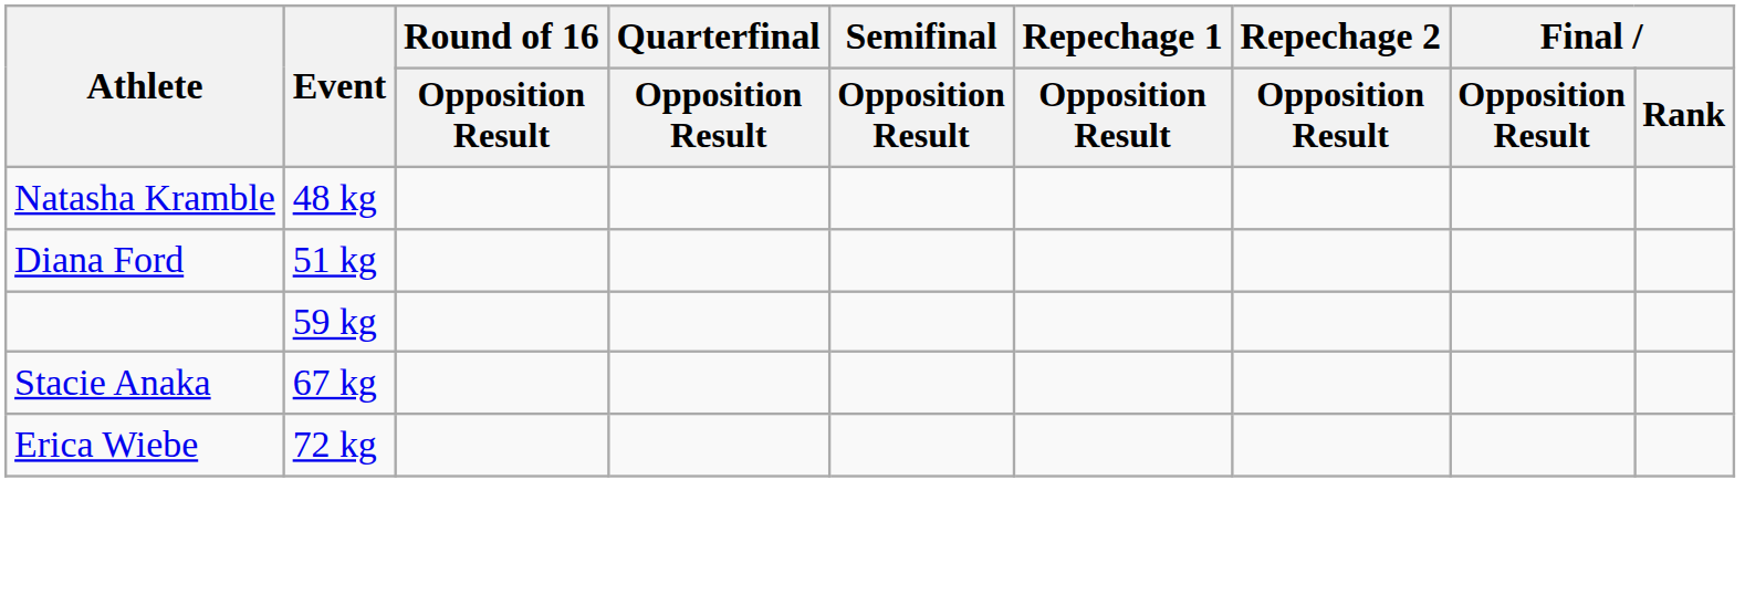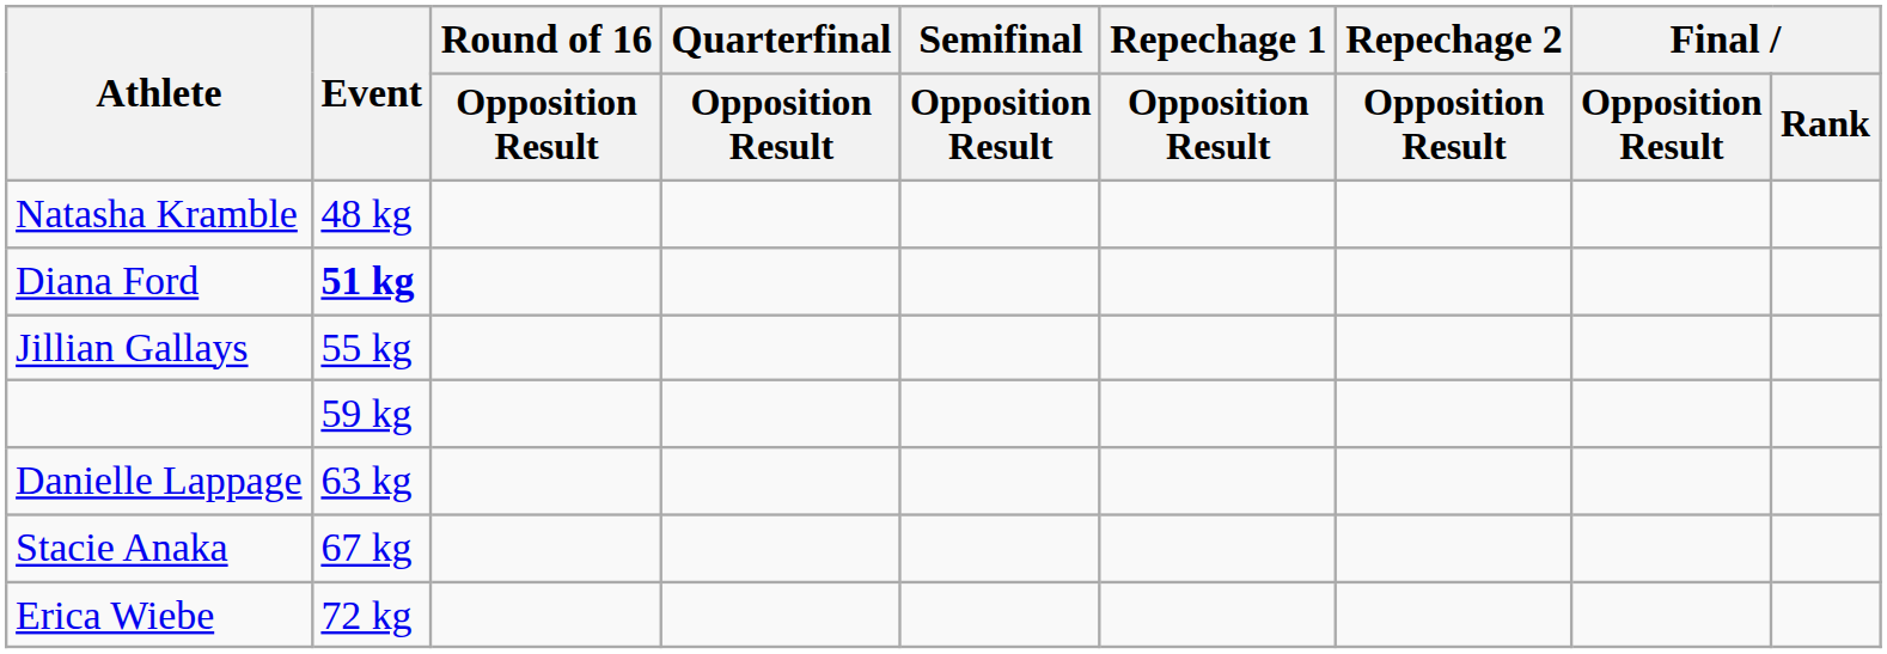Diana Ford | Event: normal -> bold
+ row: Jillian Gallays | 55 kg
+ row: Danielle Lappage | 63 kg
